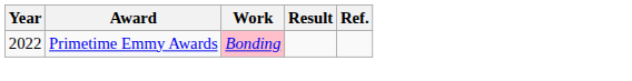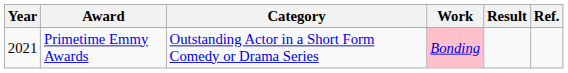+ column: Category | Outstanding Actor in a Short Form Comedy or Drama Series
Primetime Emmy Awards | Year: 2022 -> 2021
